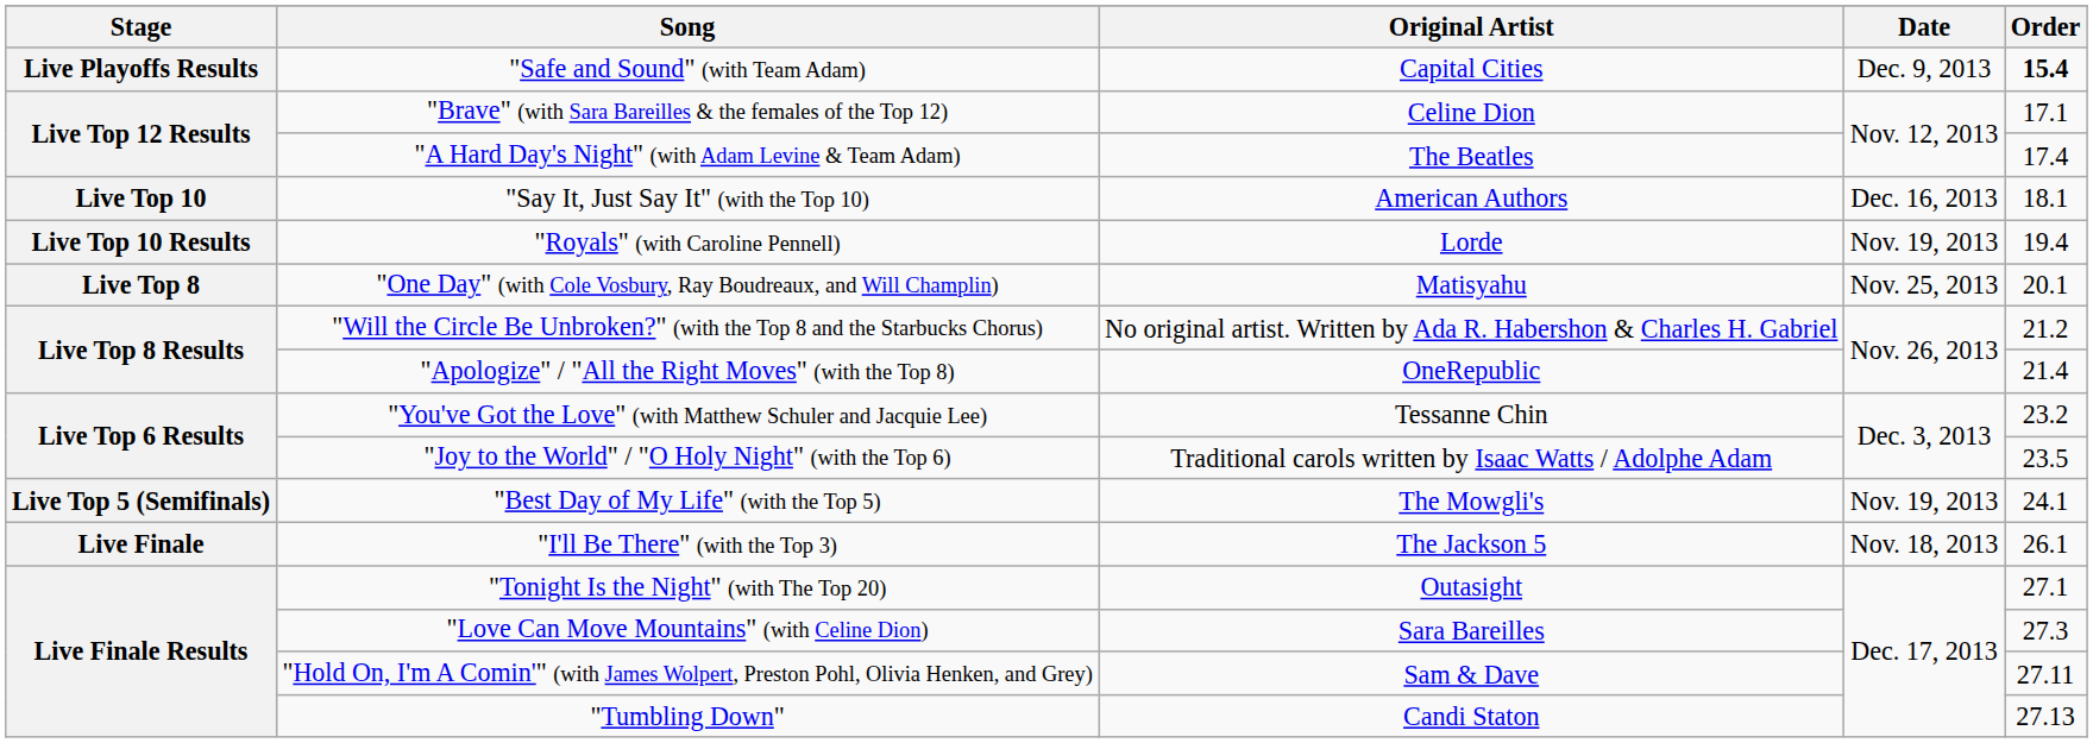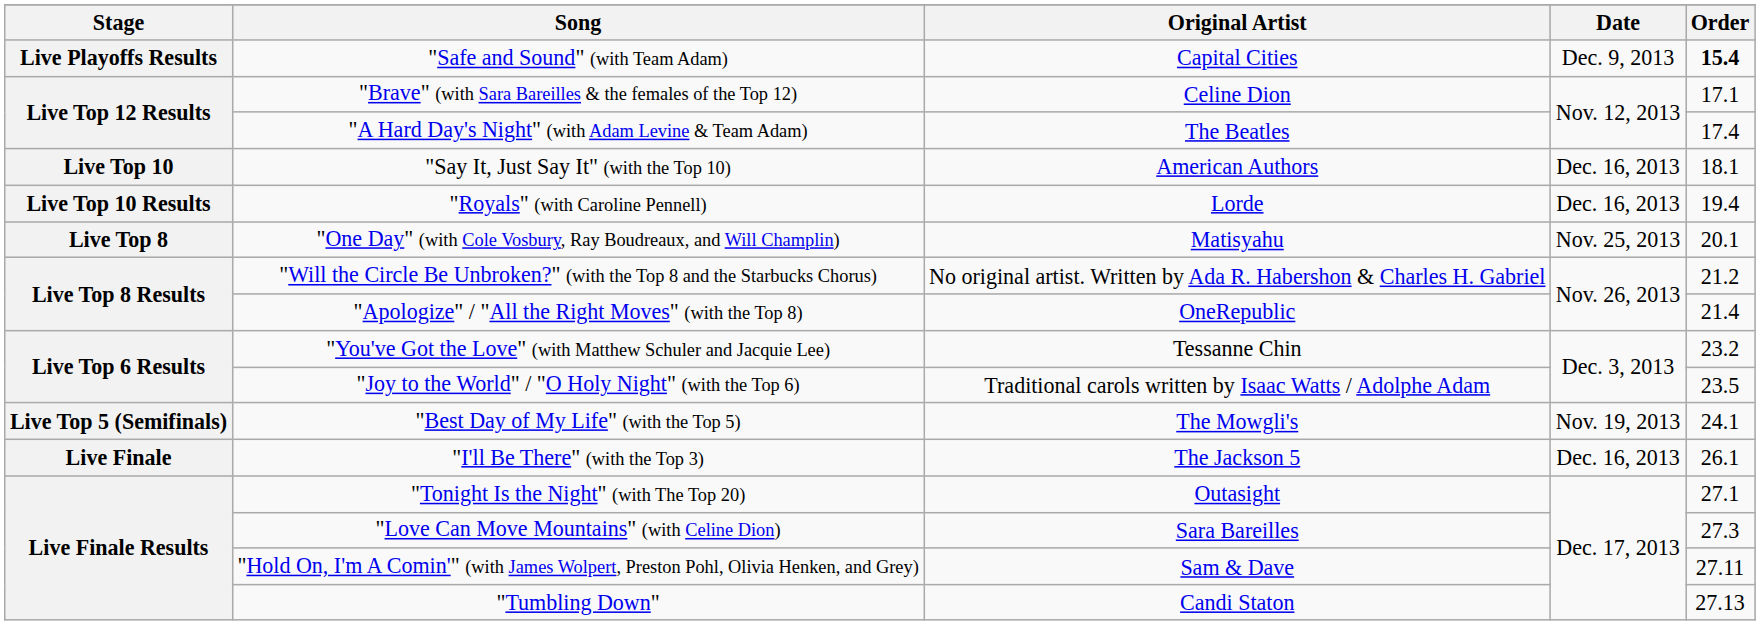"Royals" (with Caroline Pennell) | Date: Nov. 19, 2013 -> Dec. 16, 2013
"I'll Be There" (with the Top 3) | Date: Nov. 18, 2013 -> Dec. 16, 2013
